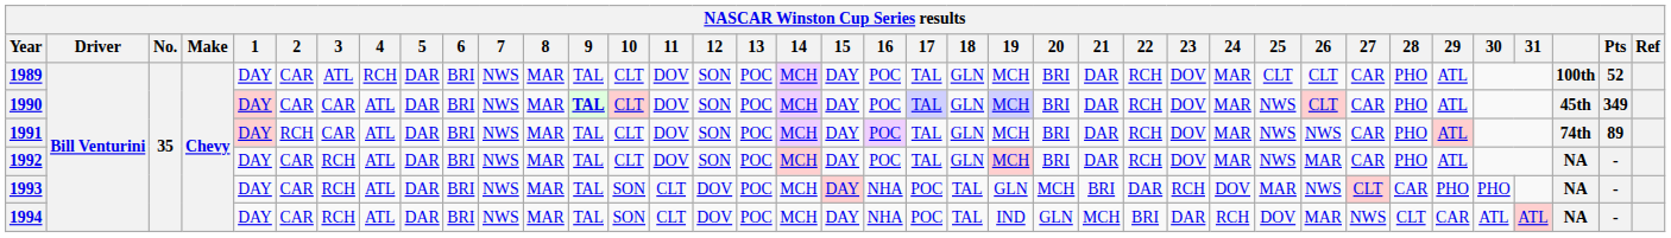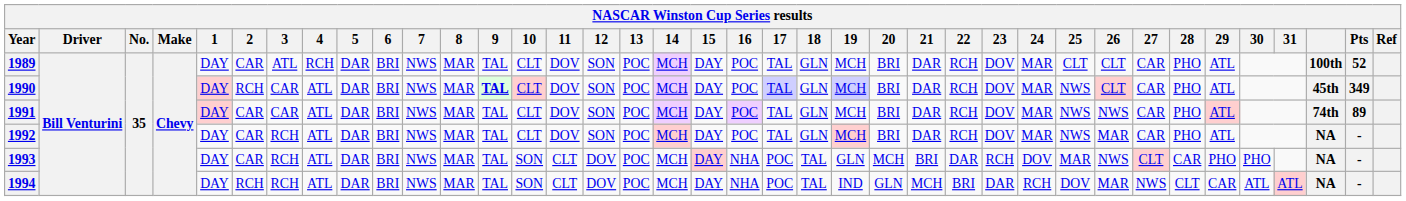1990 | 2: CAR -> RCH
1991 | 2: RCH -> CAR
1994 | 2: CAR -> RCH
